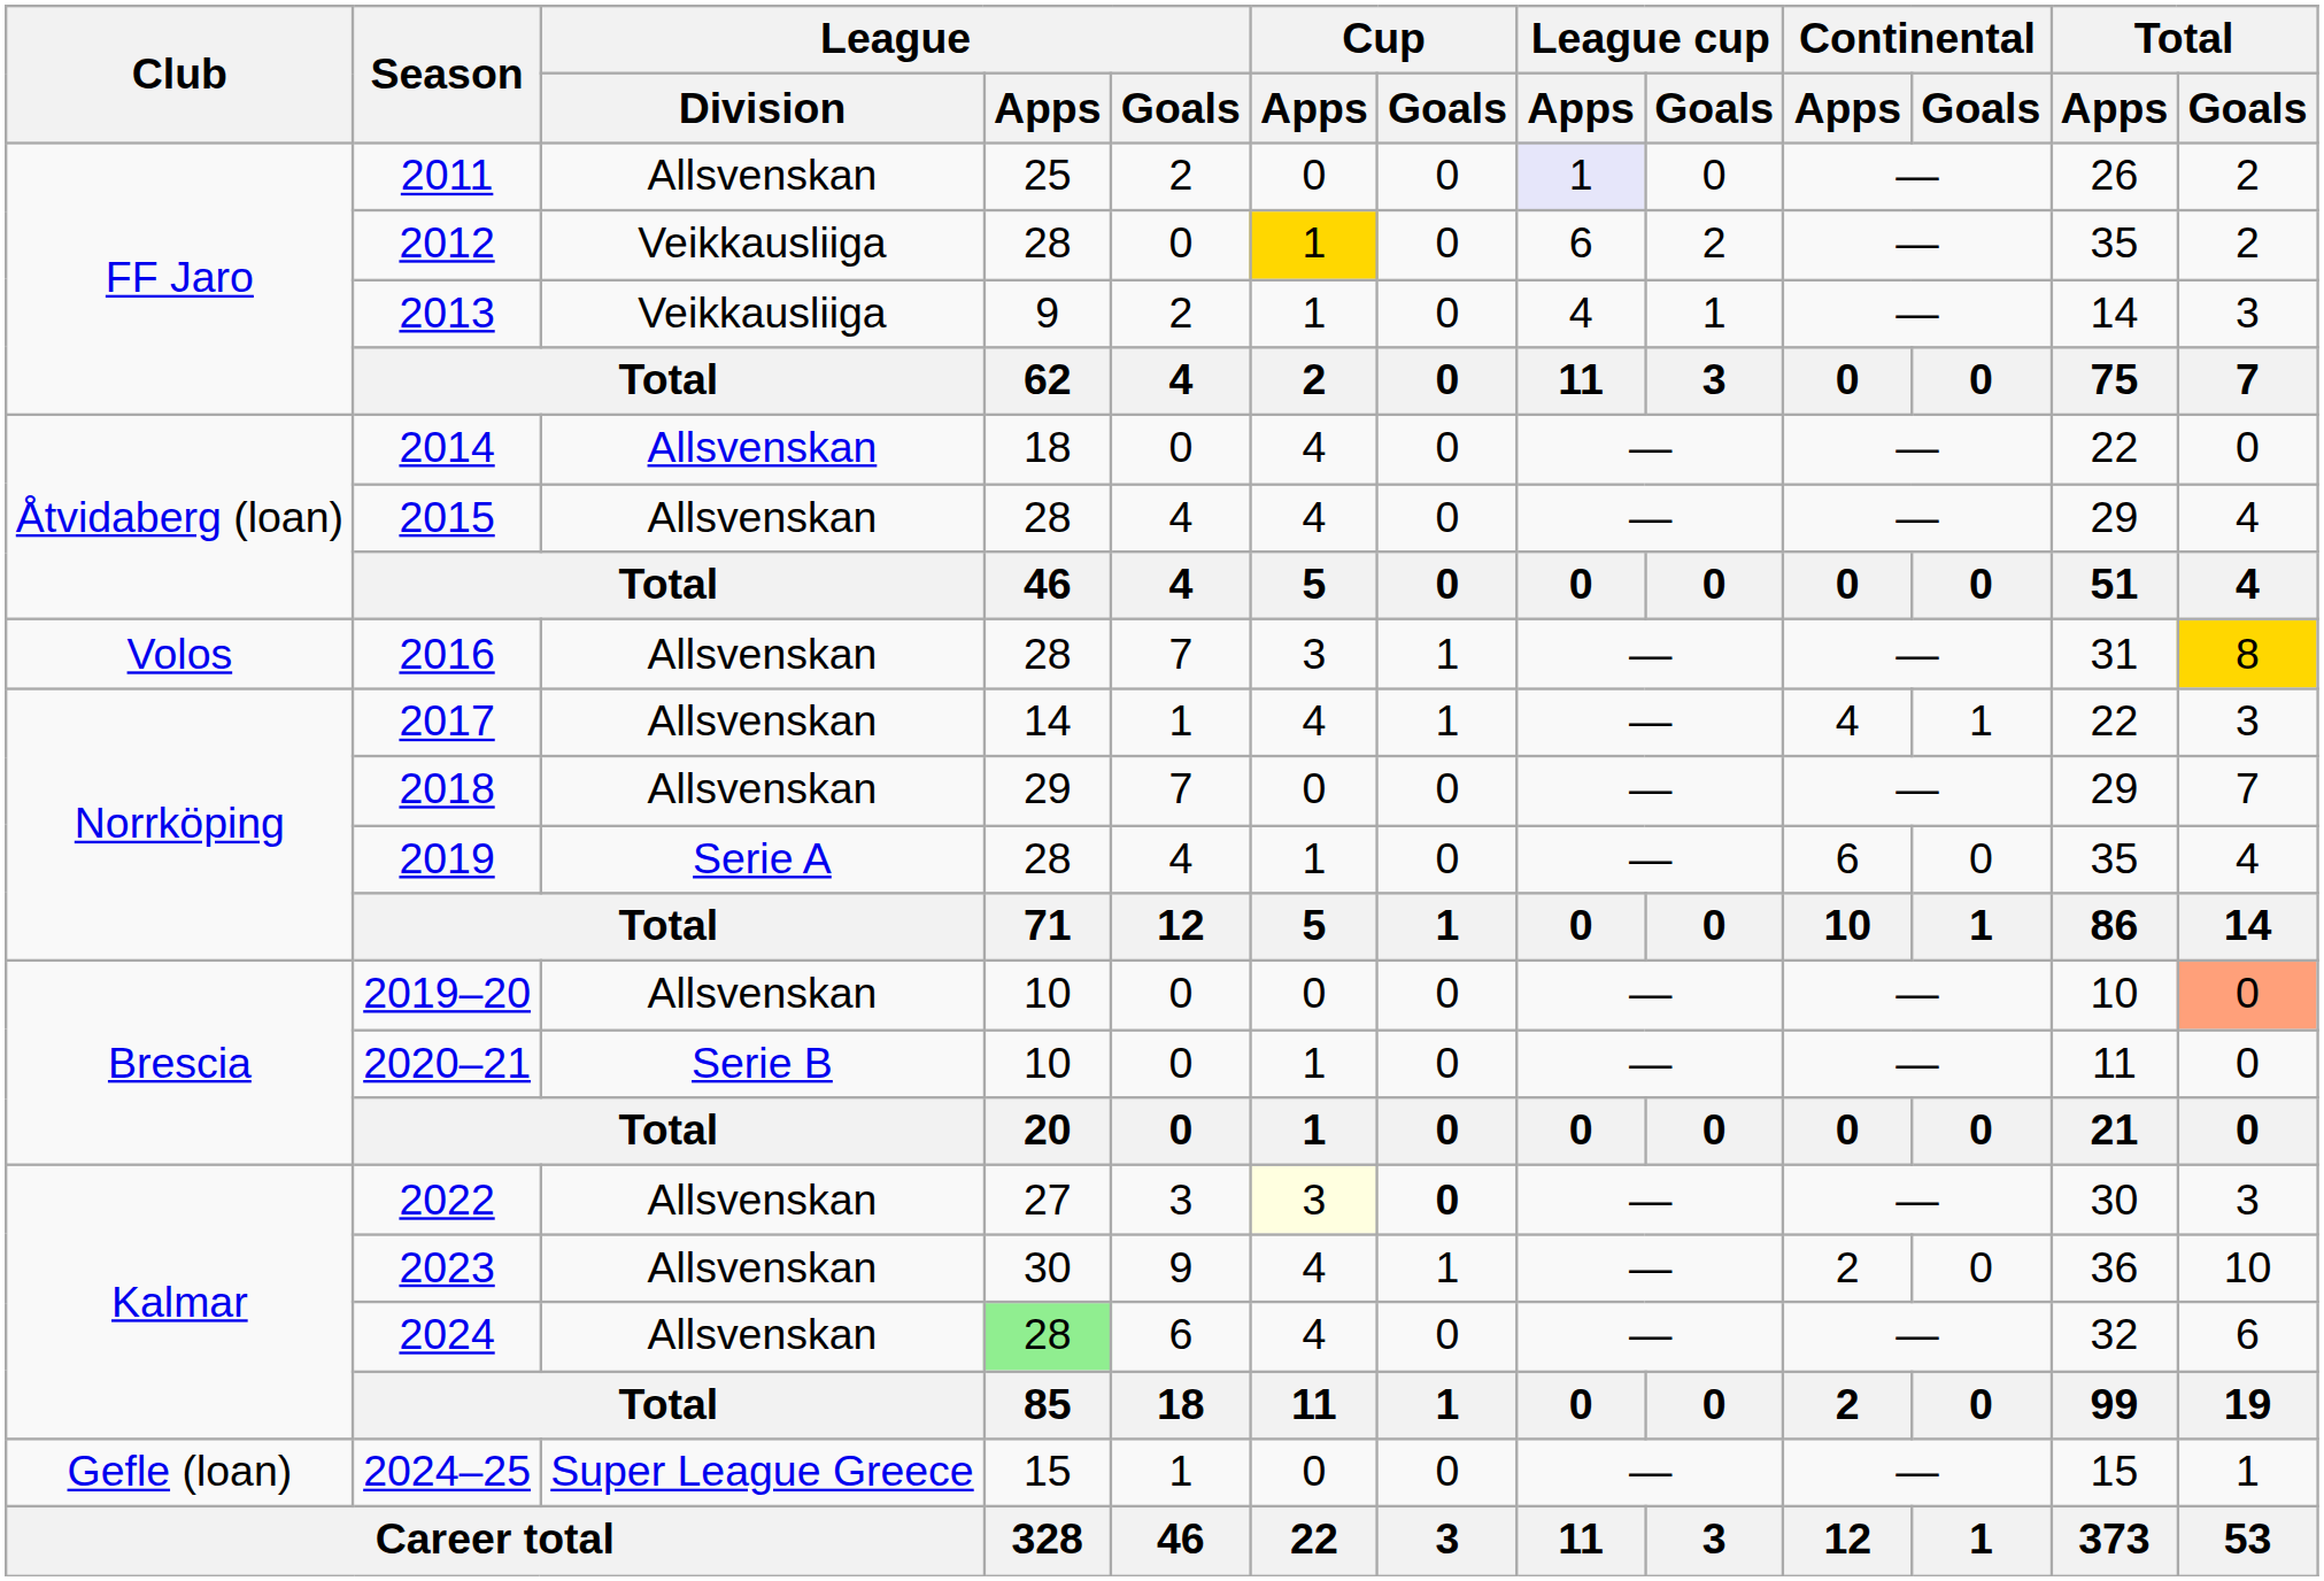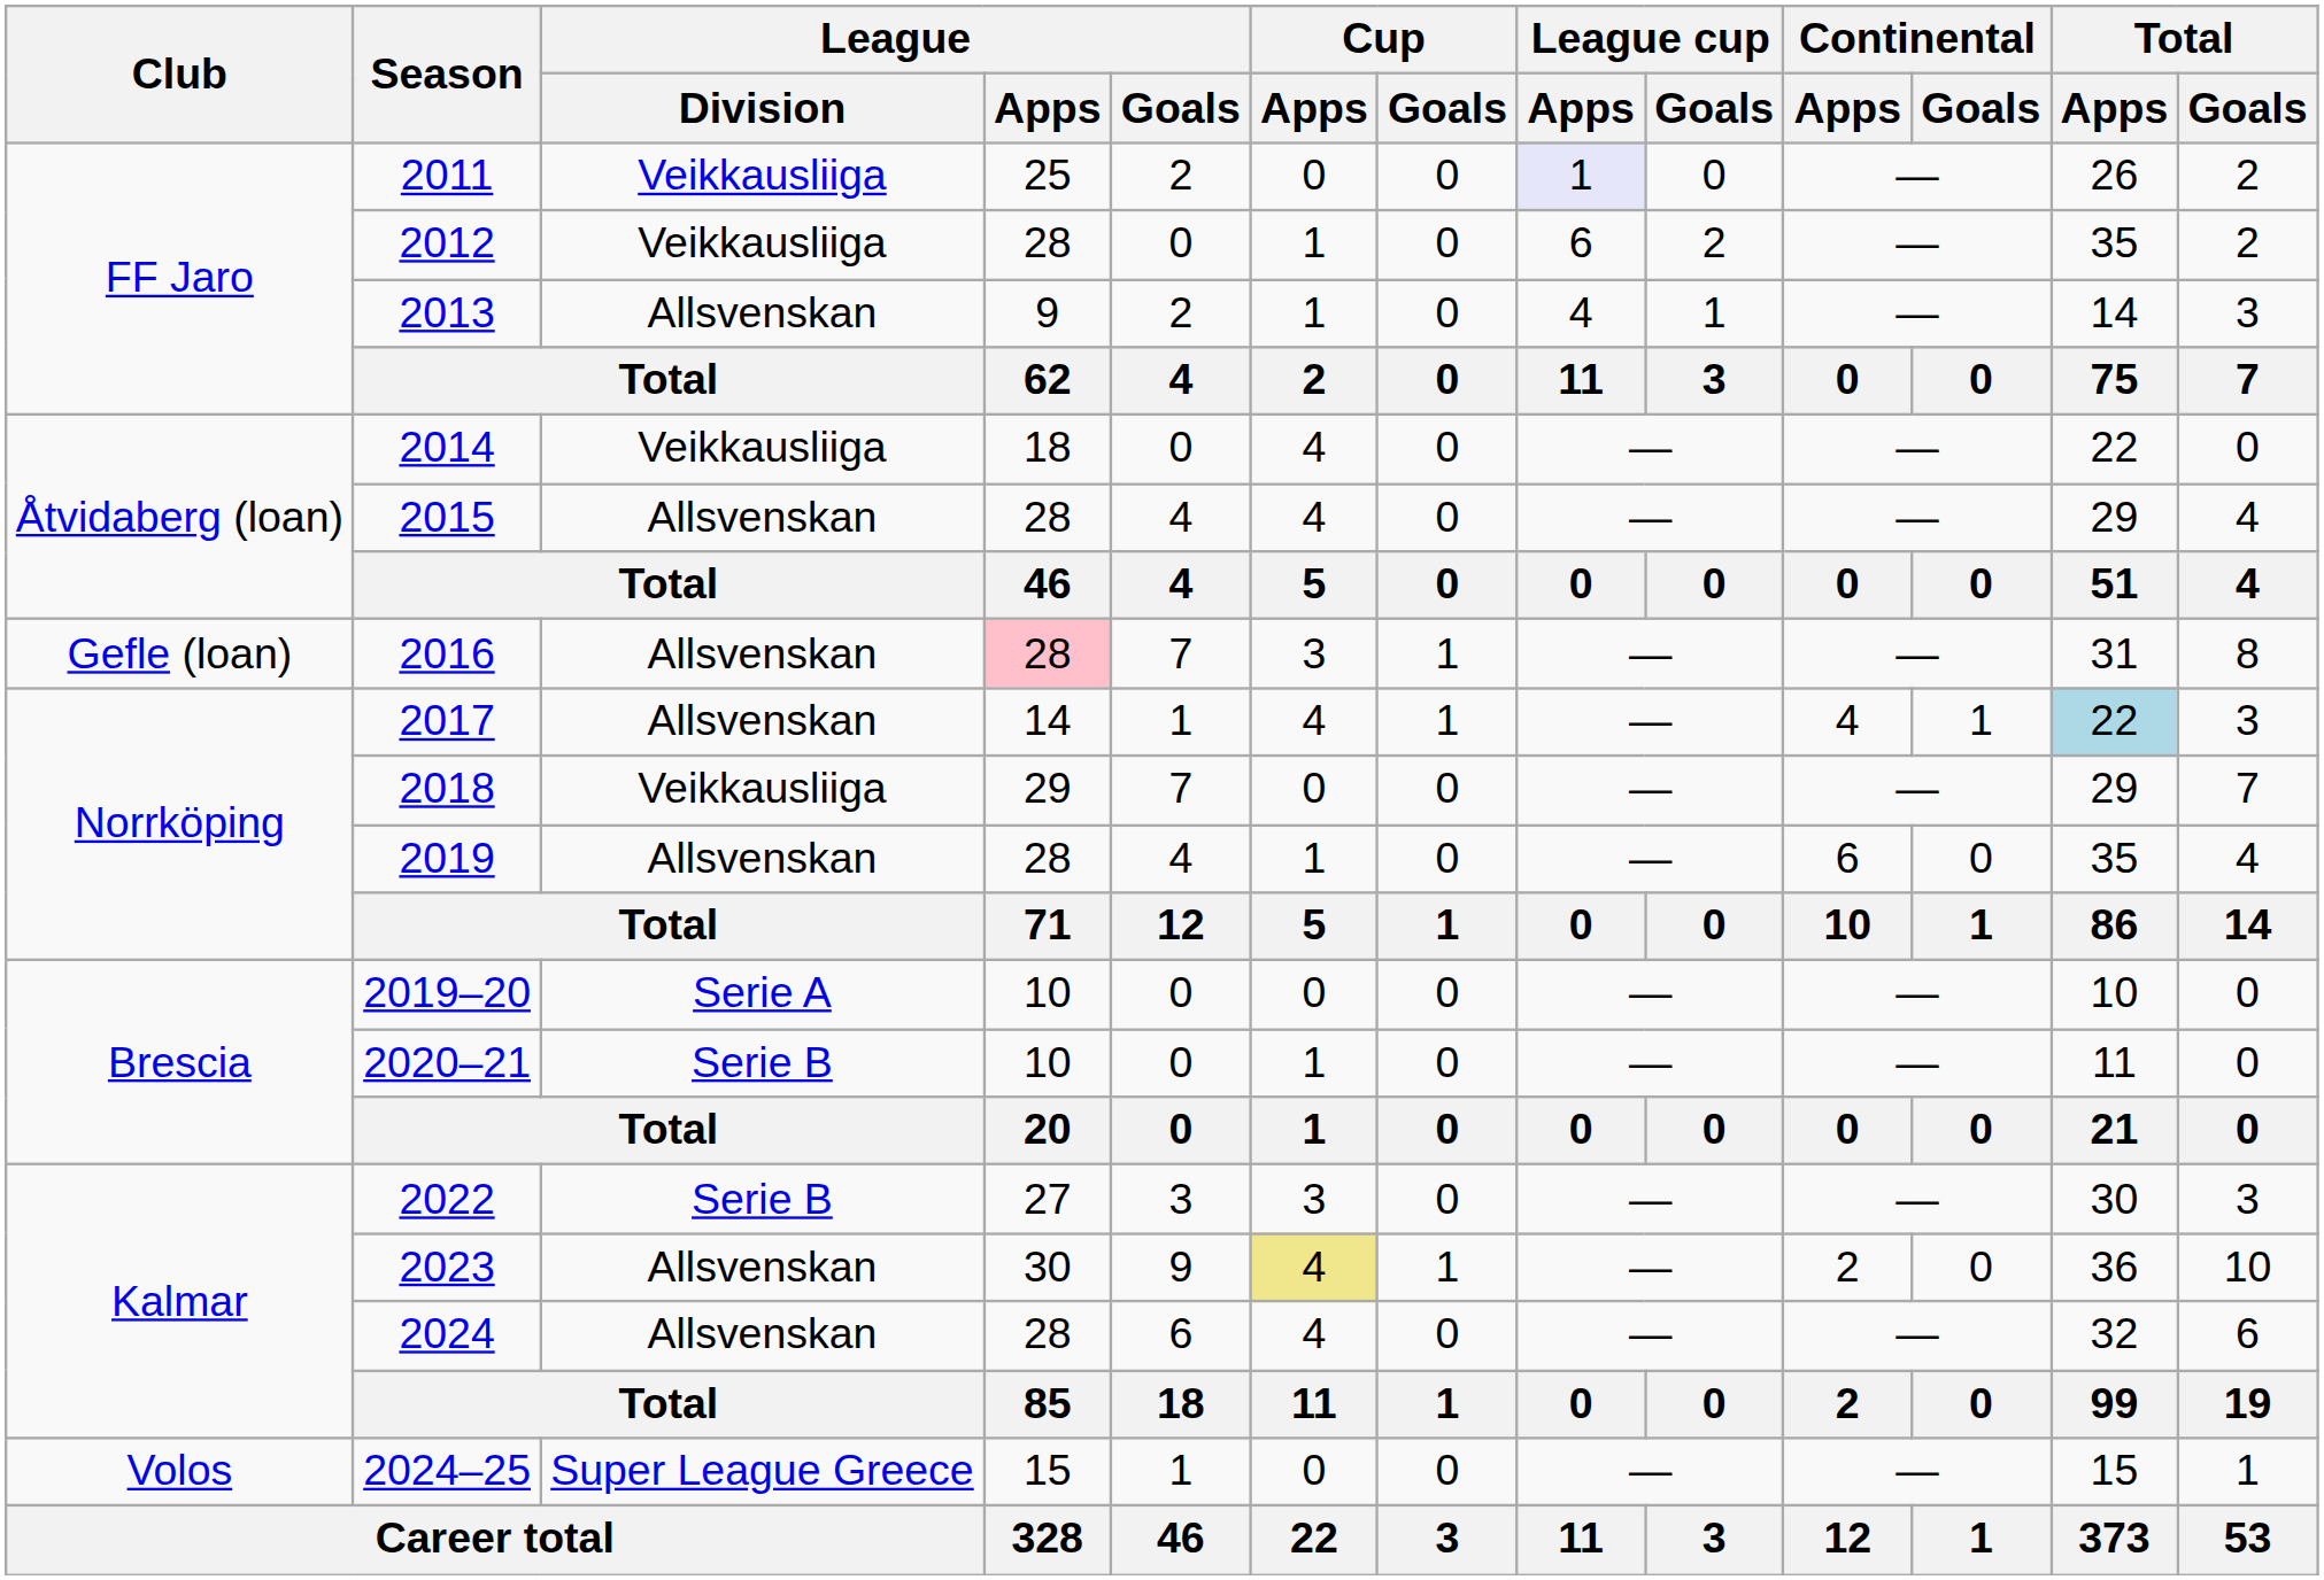2011 | League / Division: Allsvenskan -> Veikkausliiga
2012 | Cup / Apps: gold background -> no background
2013 | League / Division: Veikkausliiga -> Allsvenskan
2014 | League / Division: Allsvenskan -> Veikkausliiga
2016 | Club: Volos -> Gefle (loan)
2016 | League / Apps: no background -> pink background
2016 | Total / Goals: gold background -> no background
2017 | Total / Apps: no background -> lightblue background
2018 | League / Division: Allsvenskan -> Veikkausliiga
2019 | League / Division: Serie A -> Allsvenskan
2019–20 | League / Division: Allsvenskan -> Serie A
2019–20 | Total / Goals: lightsalmon background -> no background
2022 | League / Division: Allsvenskan -> Serie B
2022 | Cup / Apps: lightyellow background -> no background
2022 | Cup / Goals: bold -> normal
2023 | Cup / Apps: no background -> khaki background
2024 | League / Apps: lightgreen background -> no background
2024–25 | Club: Gefle (loan) -> Volos
